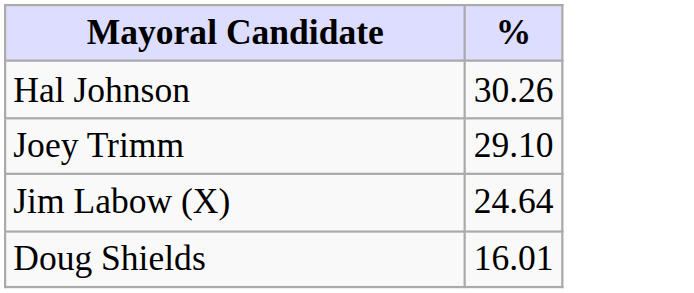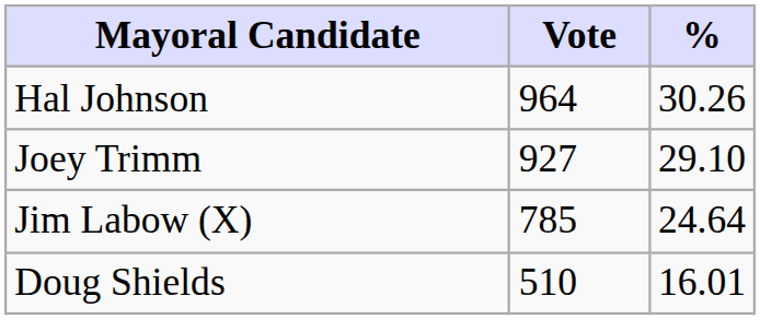+ column: Vote | 964 | 927 | 785 | 510
